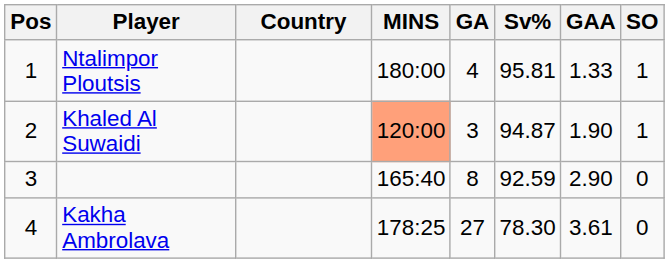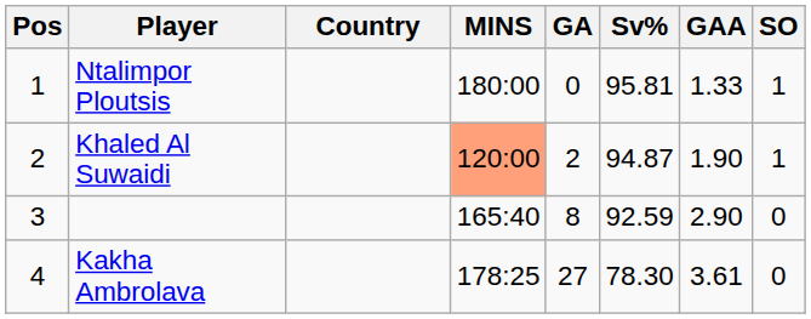Ntalimpor Ploutsis | GA: 4 -> 0
Khaled Al Suwaidi | GA: 3 -> 2
